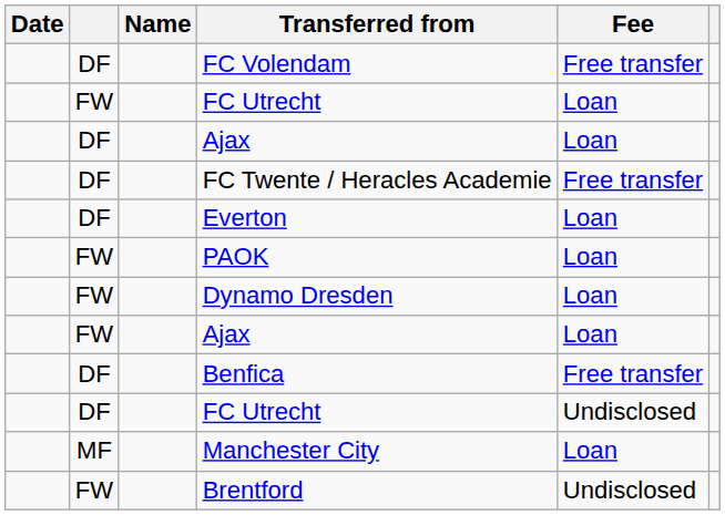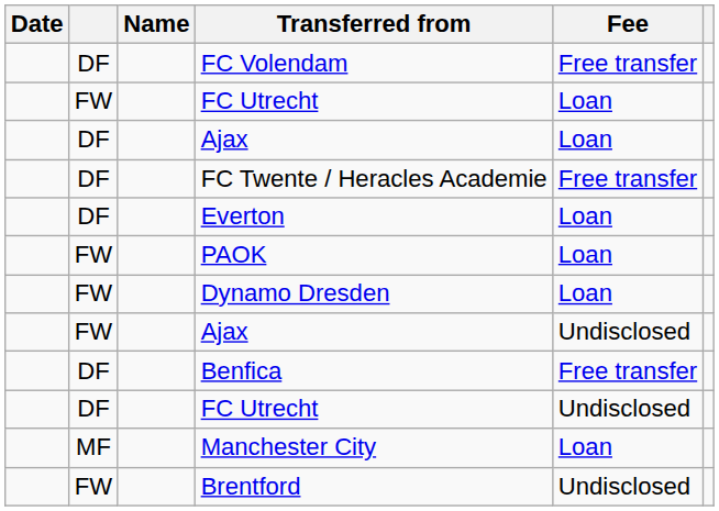FW / Ajax | Fee: Loan -> Undisclosed
